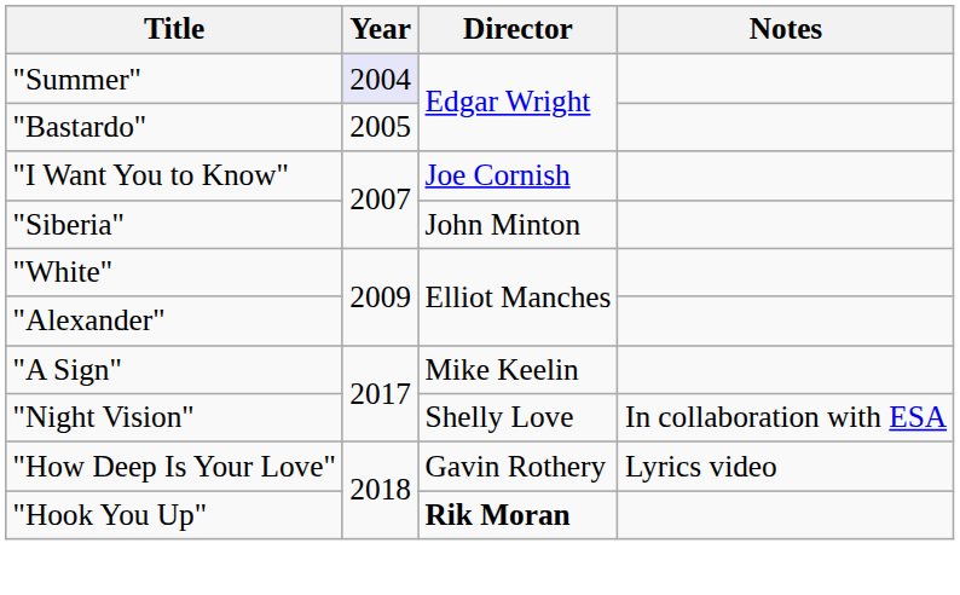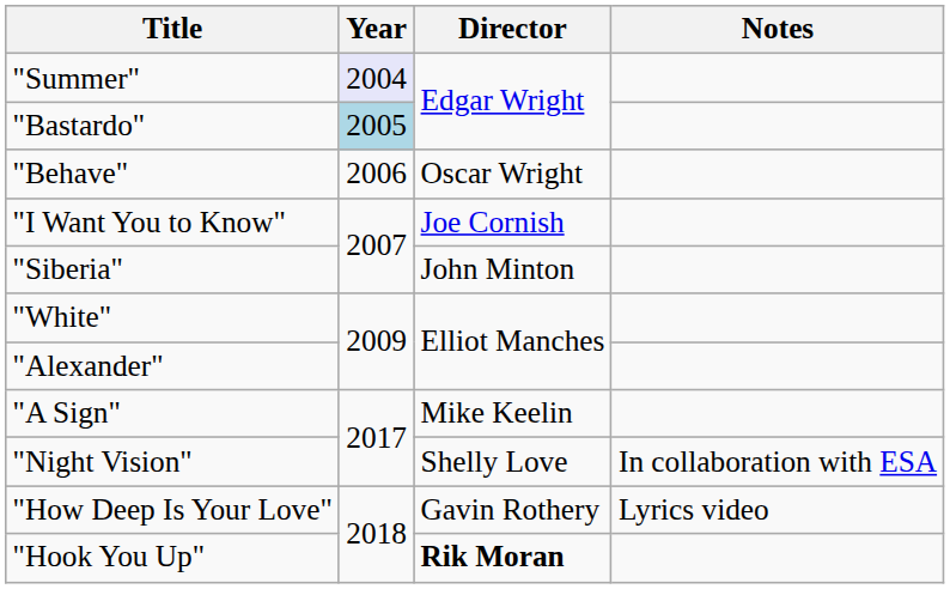"Bastardo" | Year: no background -> lightblue background
+ row: "Behave" | 2006 | Oscar Wright
